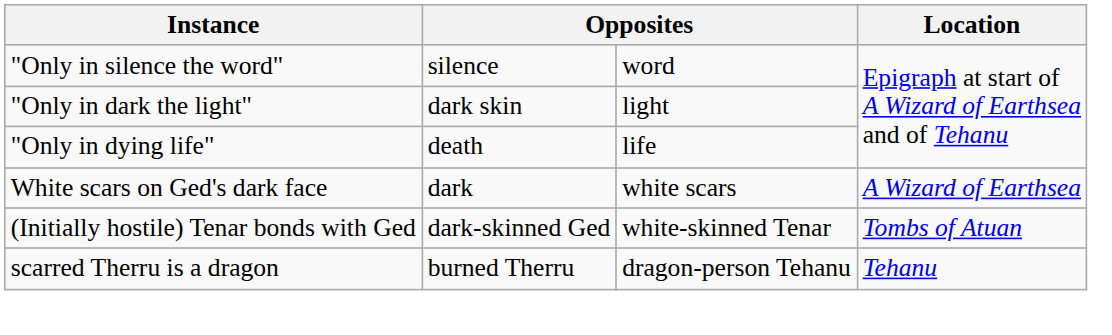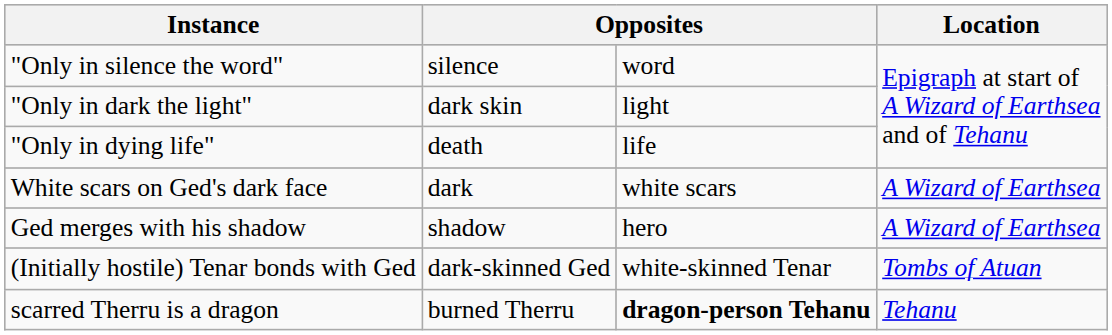+ row: Ged merges with his shadow | shadow | hero | A Wizard of Earthsea
scarred Therru is a dragon | column 3: normal -> bold
